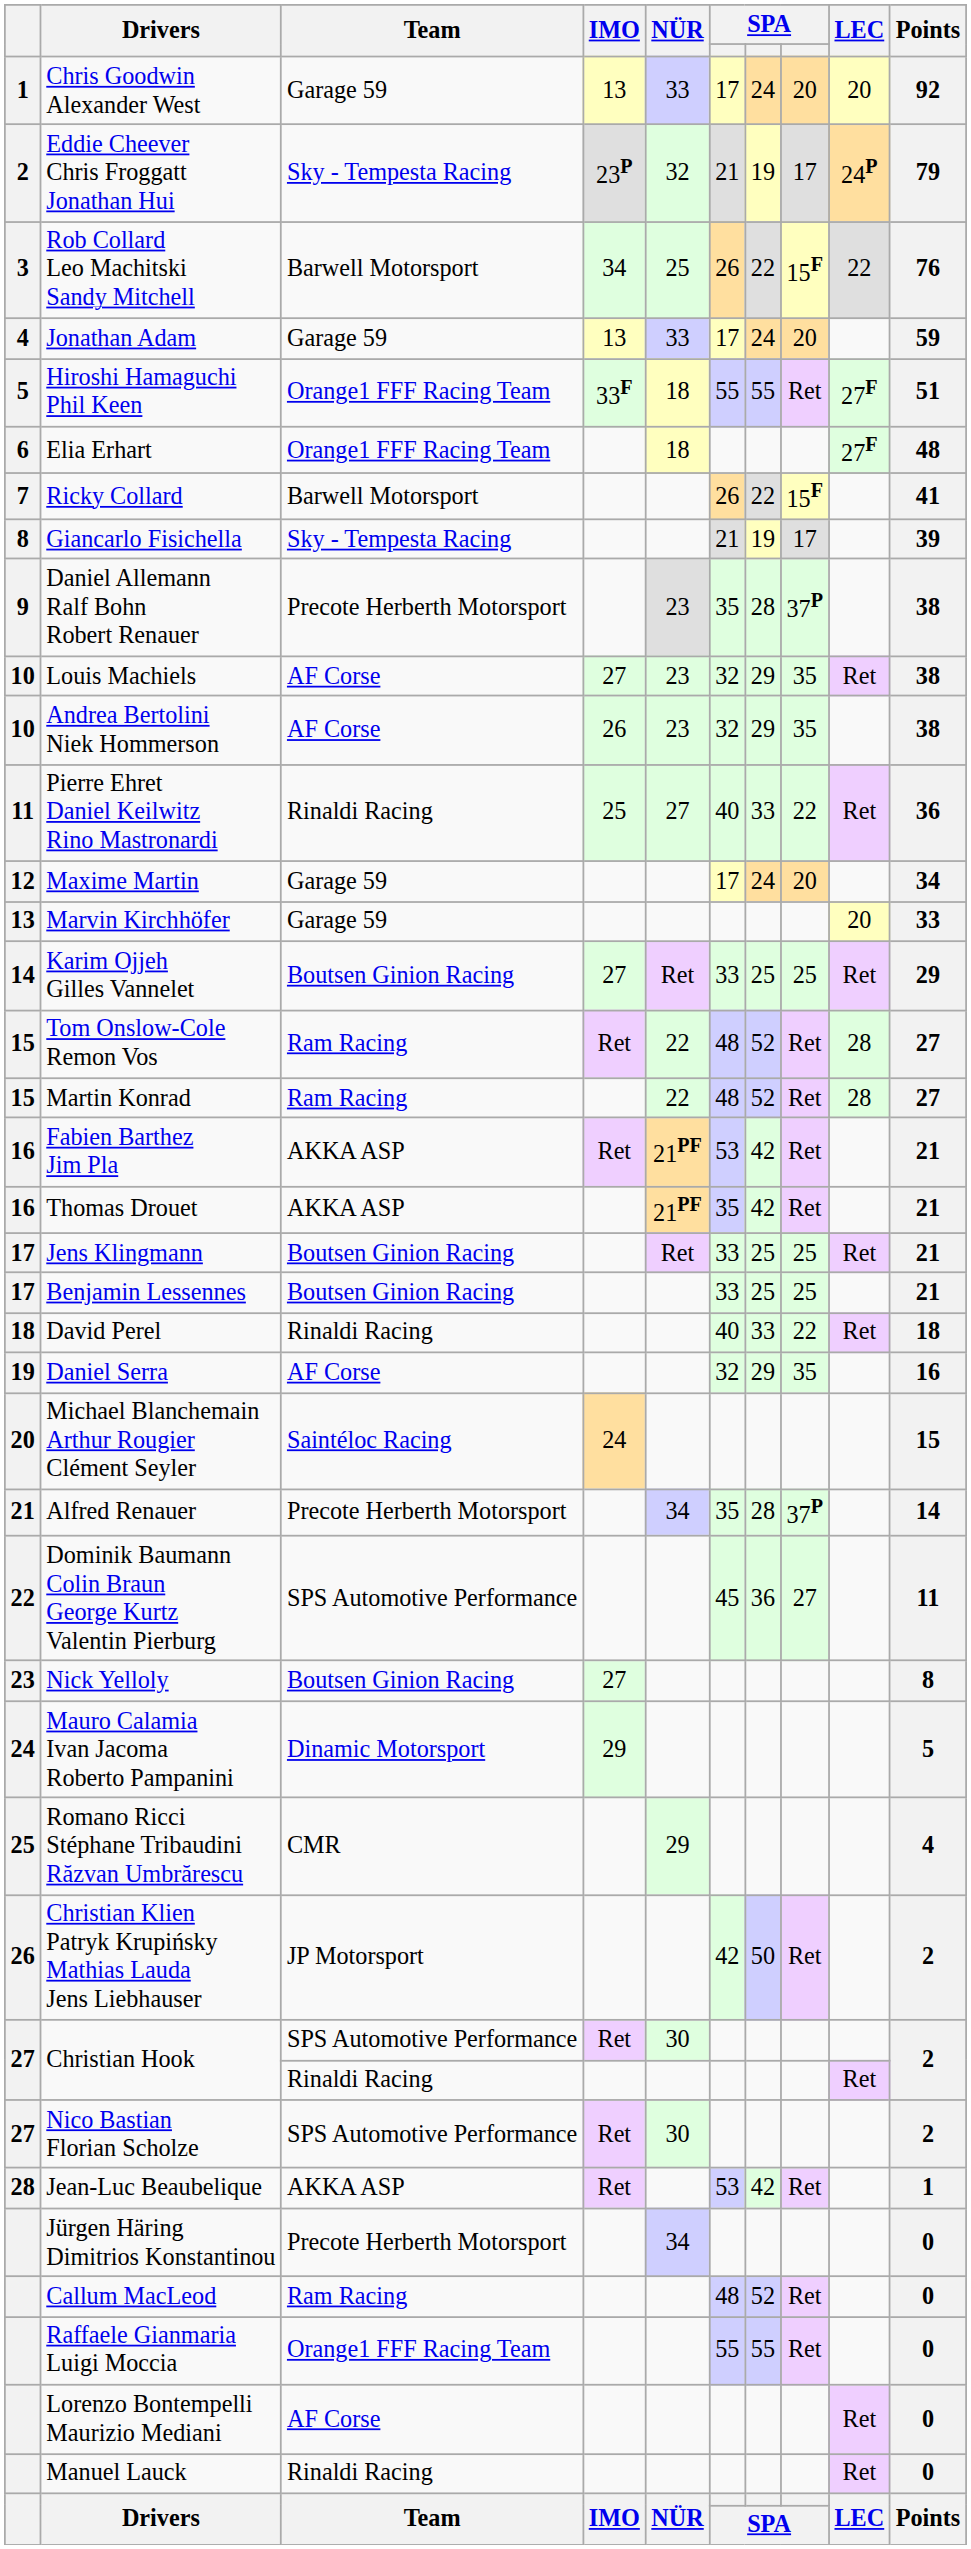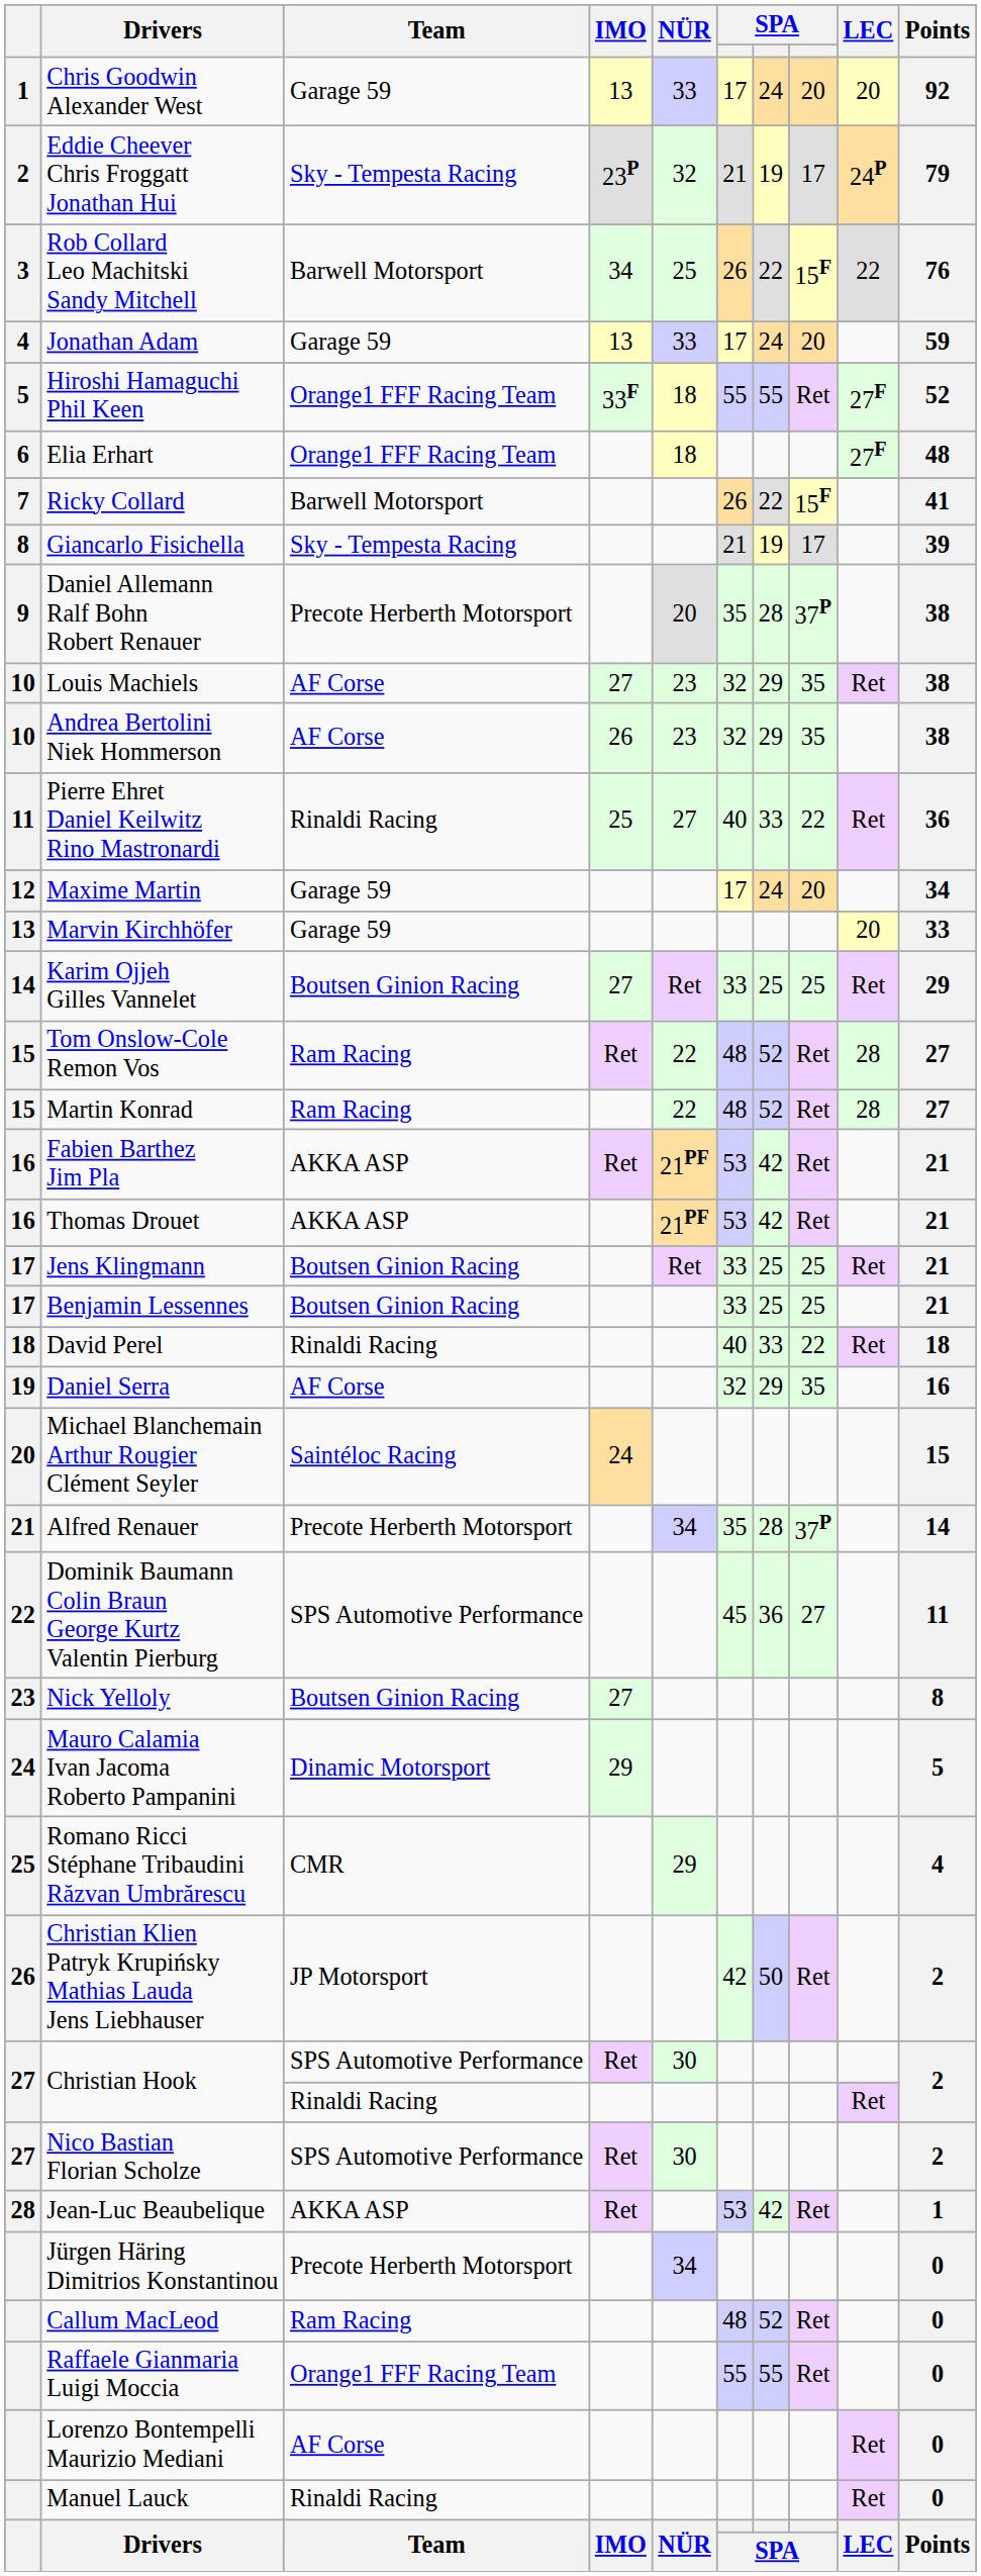Hiroshi Hamaguchi Phil Keen | Points: 51 -> 52
Daniel Allemann Ralf Bohn Robert Renauer | NÜR: 23 -> 20
Thomas Drouet | column 6: 35 -> 53
